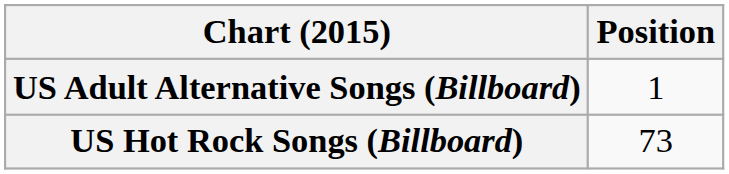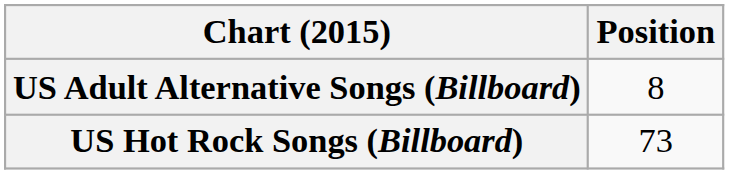US Adult Alternative Songs (Billboard) | Position: 1 -> 8
